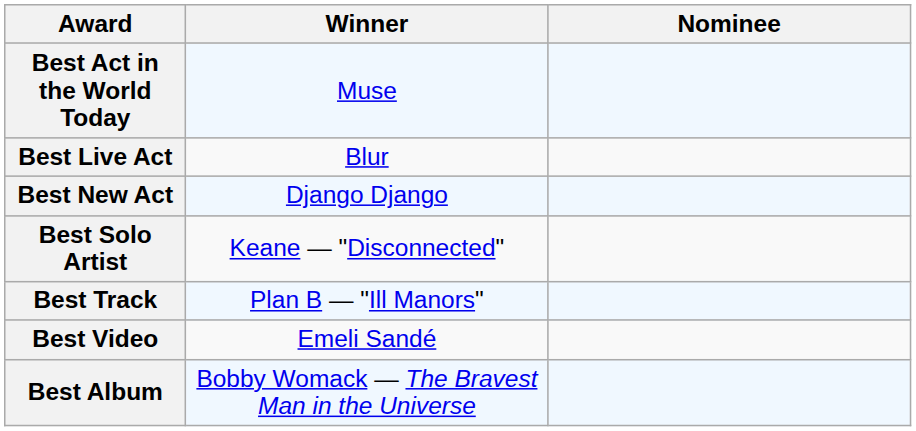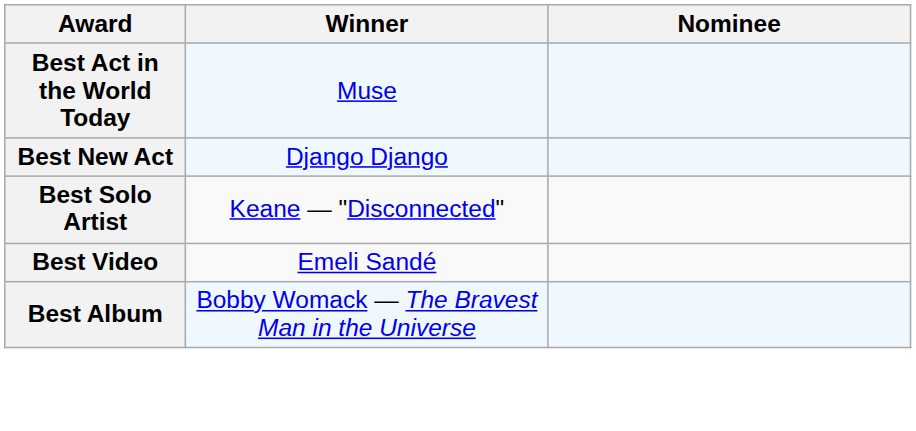- row: Best Live Act | Blur
- row: Best Track | Plan B — "Ill Manors"
